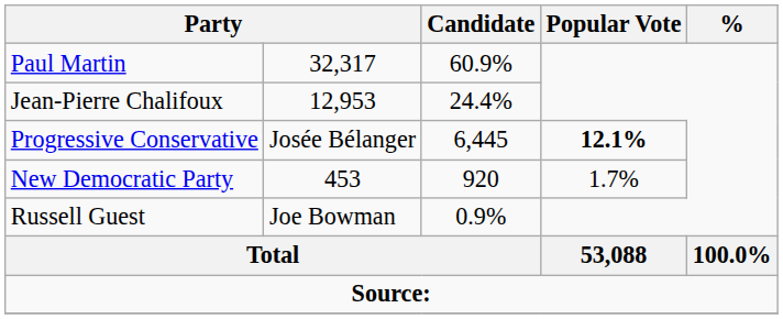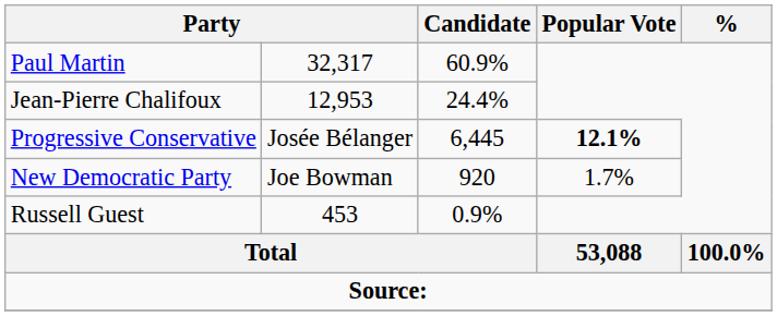New Democratic Party | column 2: 453 -> Joe Bowman
Russell Guest | column 2: Joe Bowman -> 453
